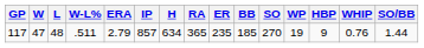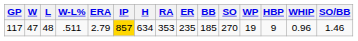117 | IP: no background -> gold background
117 | RA: 365 -> 353
117 | WHIP: 0.76 -> 0.96
117 | SO/BB: 1.44 -> 1.46
